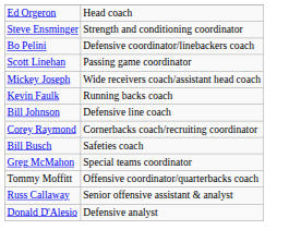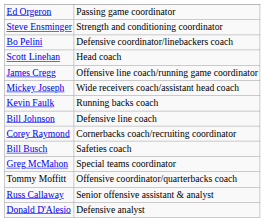Ed Orgeron | column 2: Head coach -> Passing game coordinator
Scott Linehan | column 2: Passing game coordinator -> Head coach
+ row: James Cregg | Offensive line coach/running game coordinator
